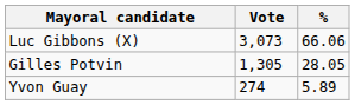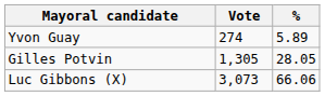rows swapped: Luc Gibbons (X) <-> Yvon Guay
